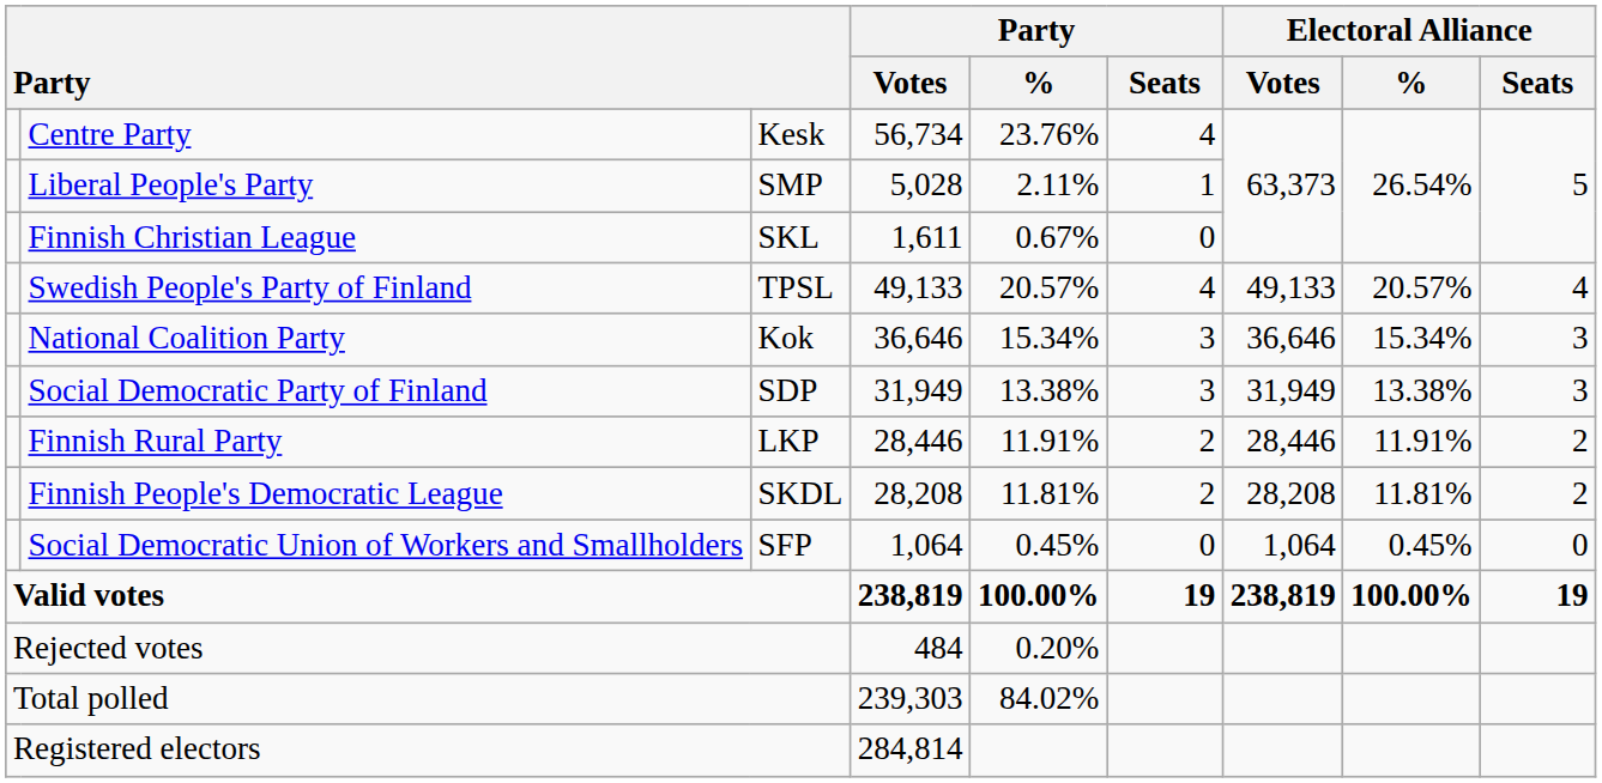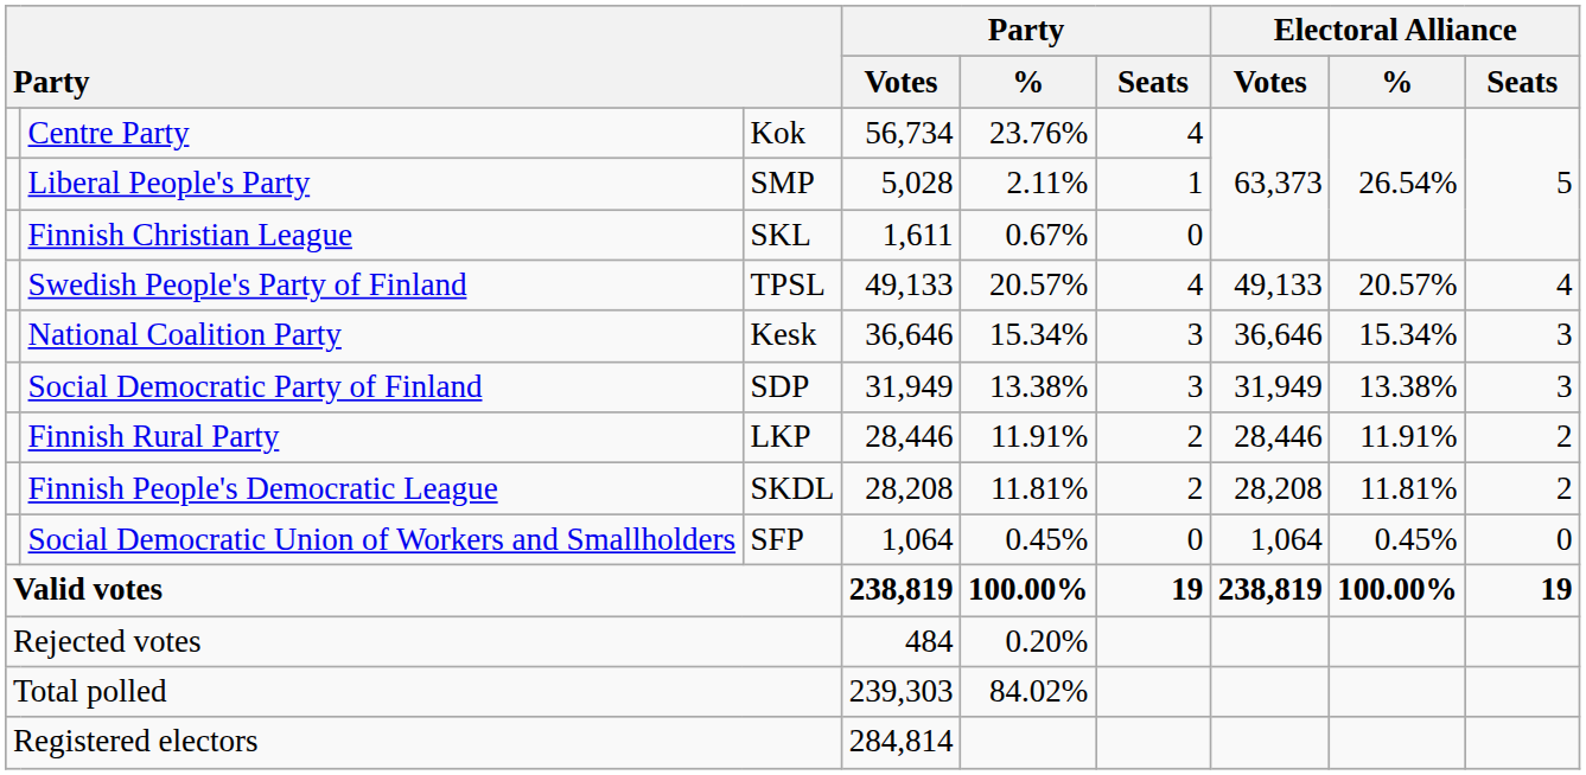Centre Party | column 3: Kesk -> Kok
National Coalition Party | column 3: Kok -> Kesk
